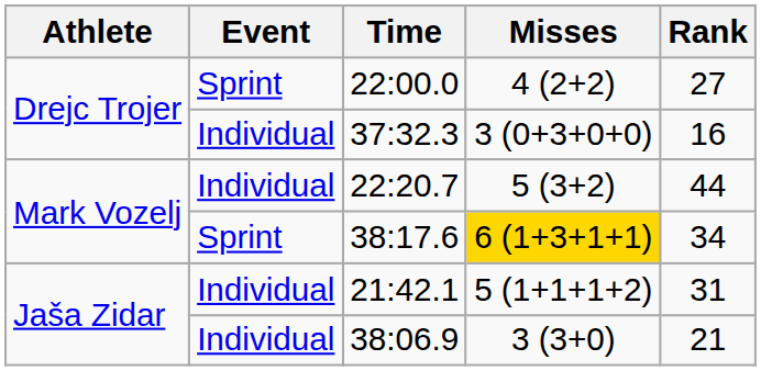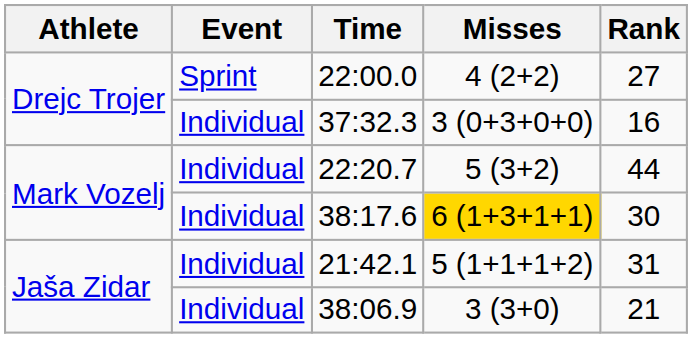38:17.6 | Event: Sprint -> Individual
38:17.6 | Rank: 34 -> 30
